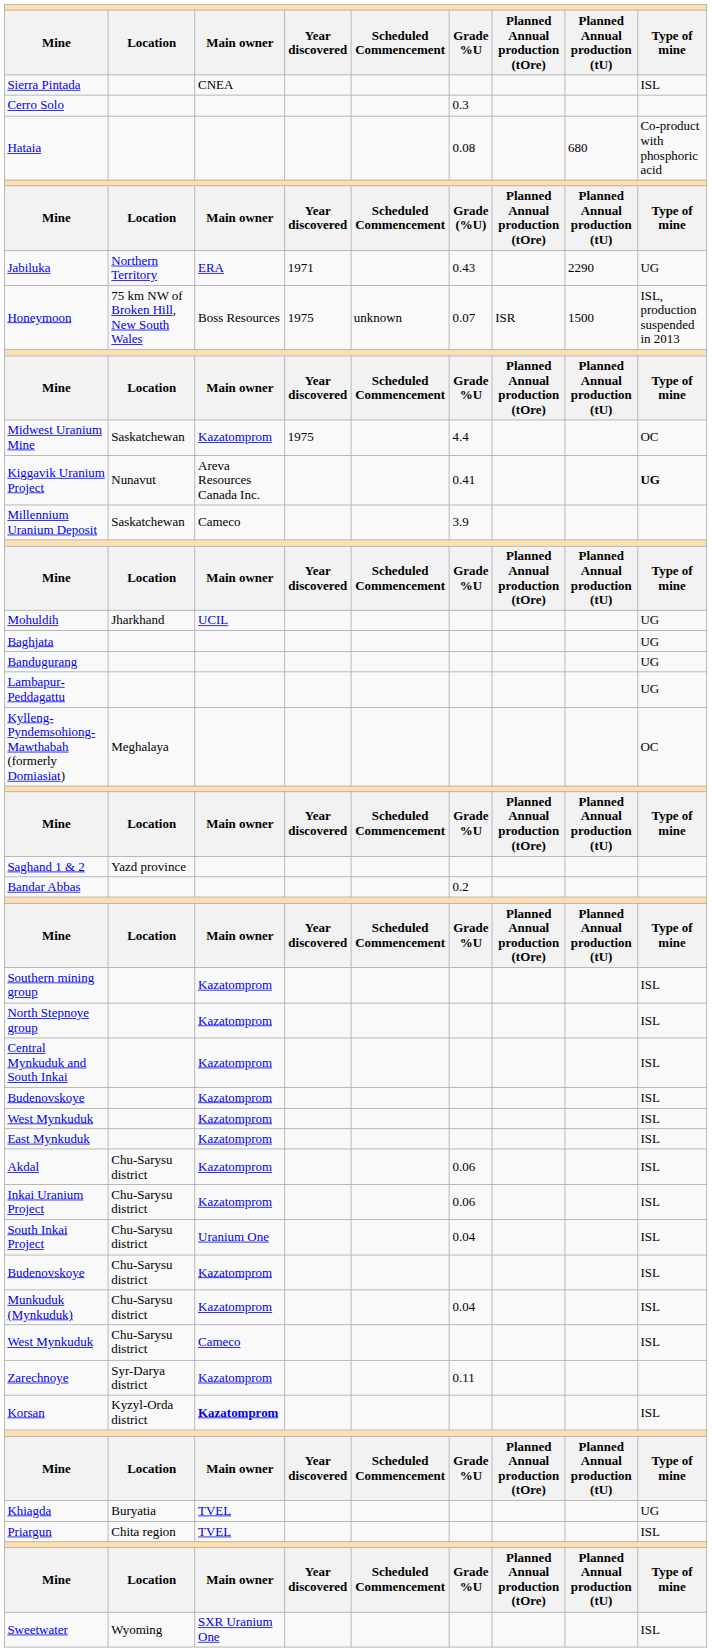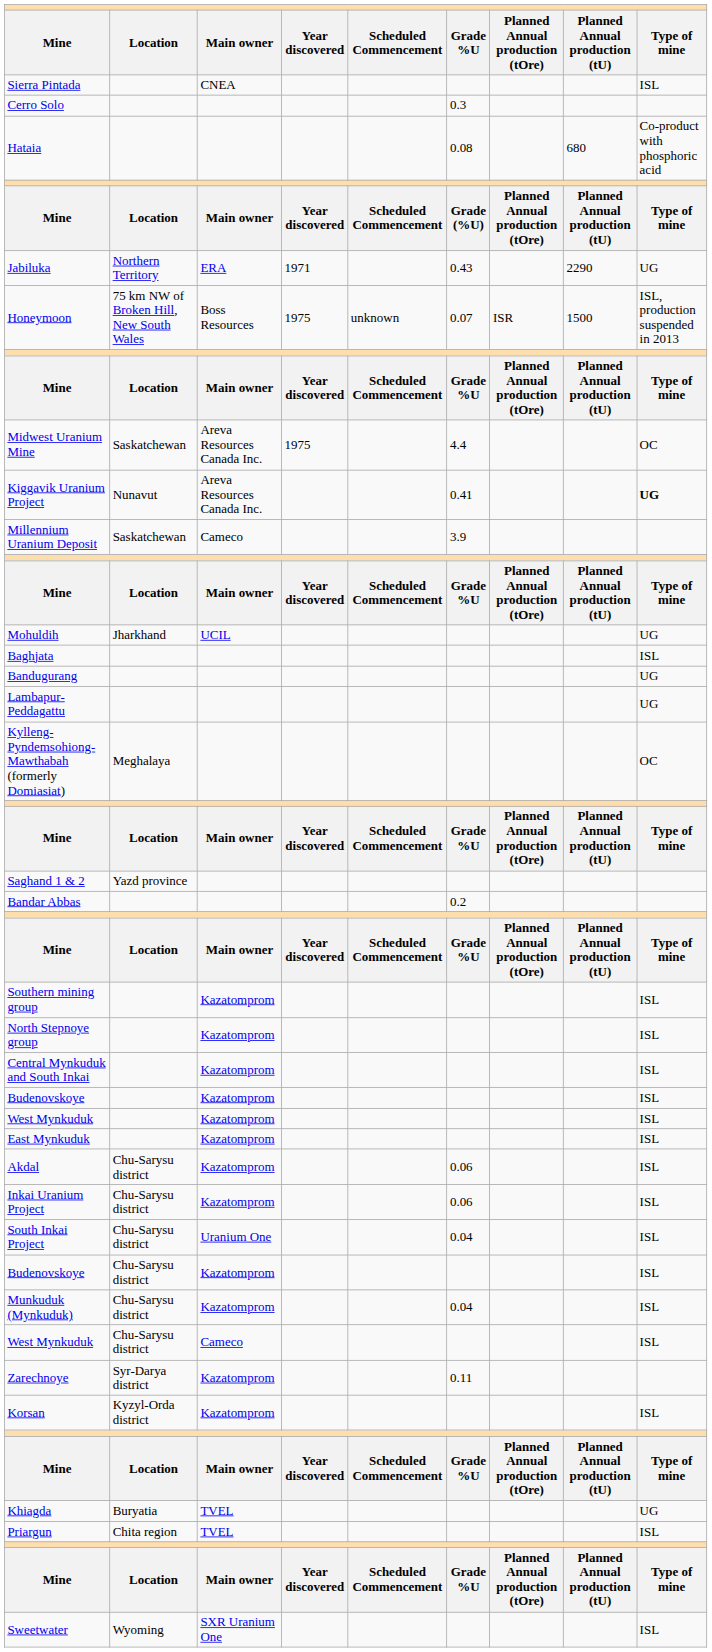Midwest Uranium Mine | column 3: Kazatomprom -> Areva Resources Canada Inc.
Baghjata | column 9: UG -> ISL
Korsan | column 3: bold -> normal
